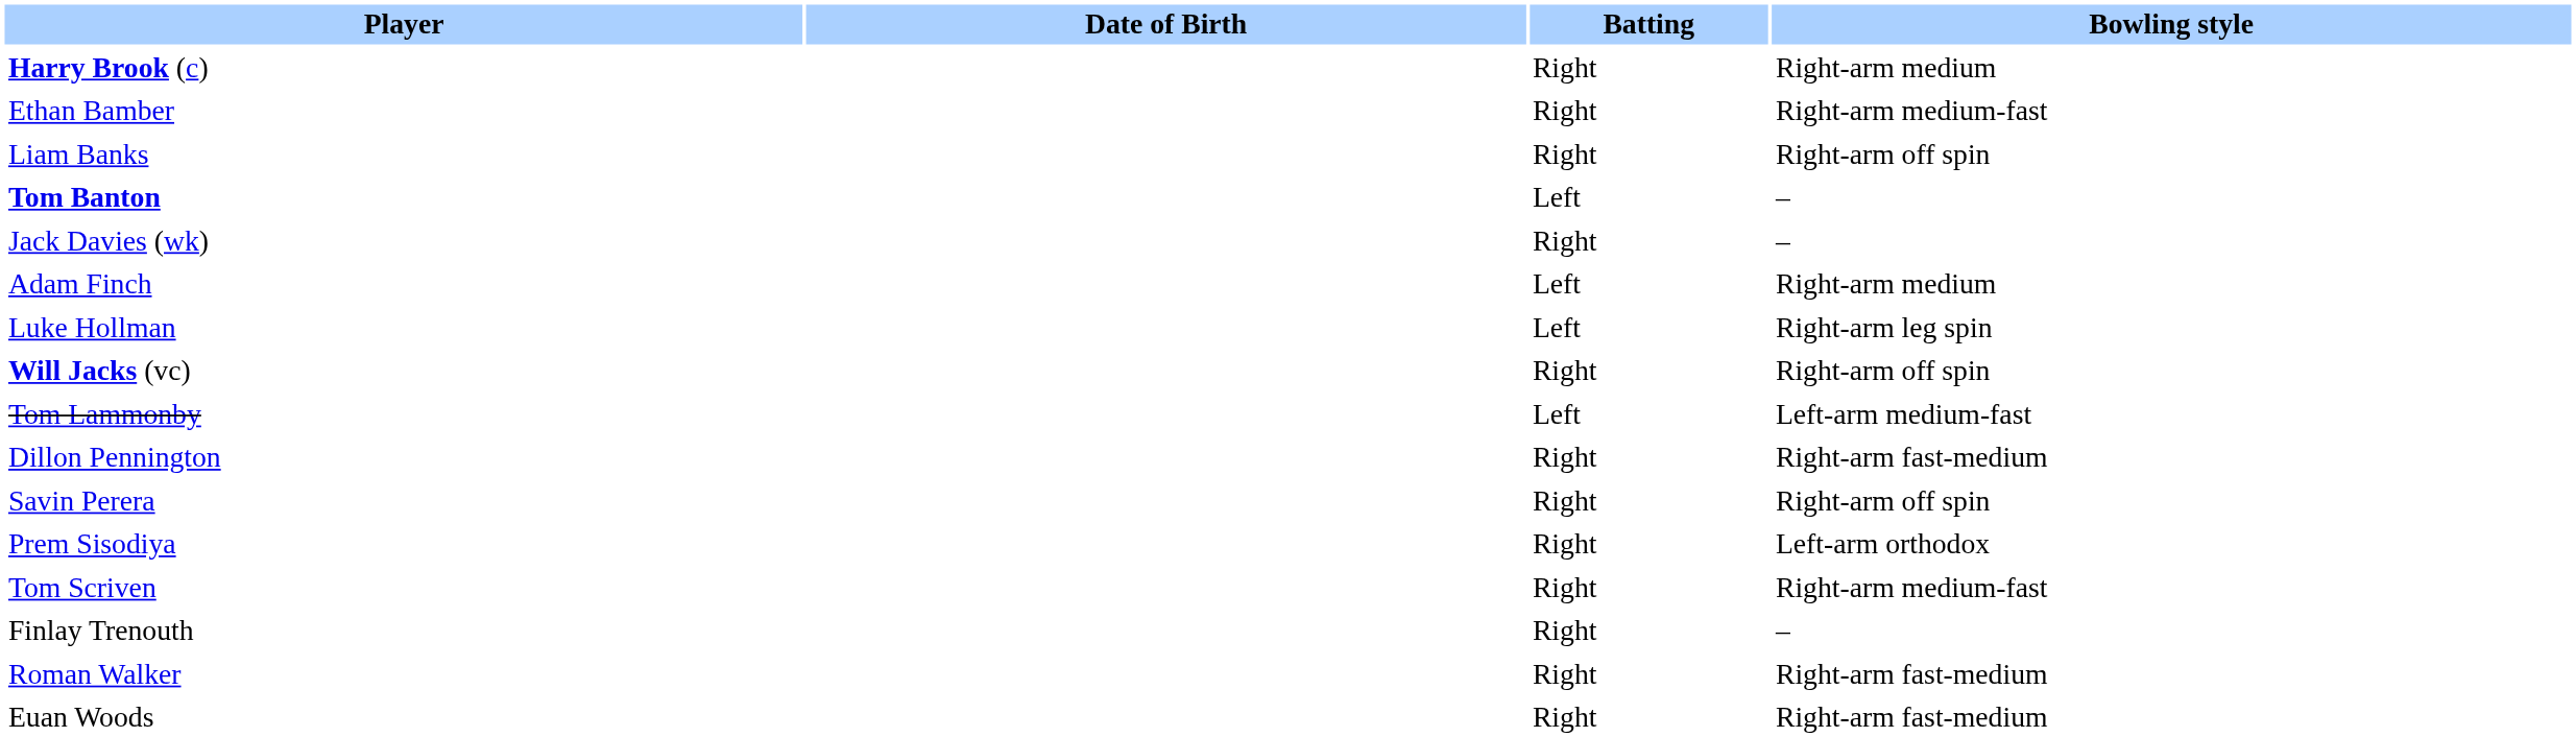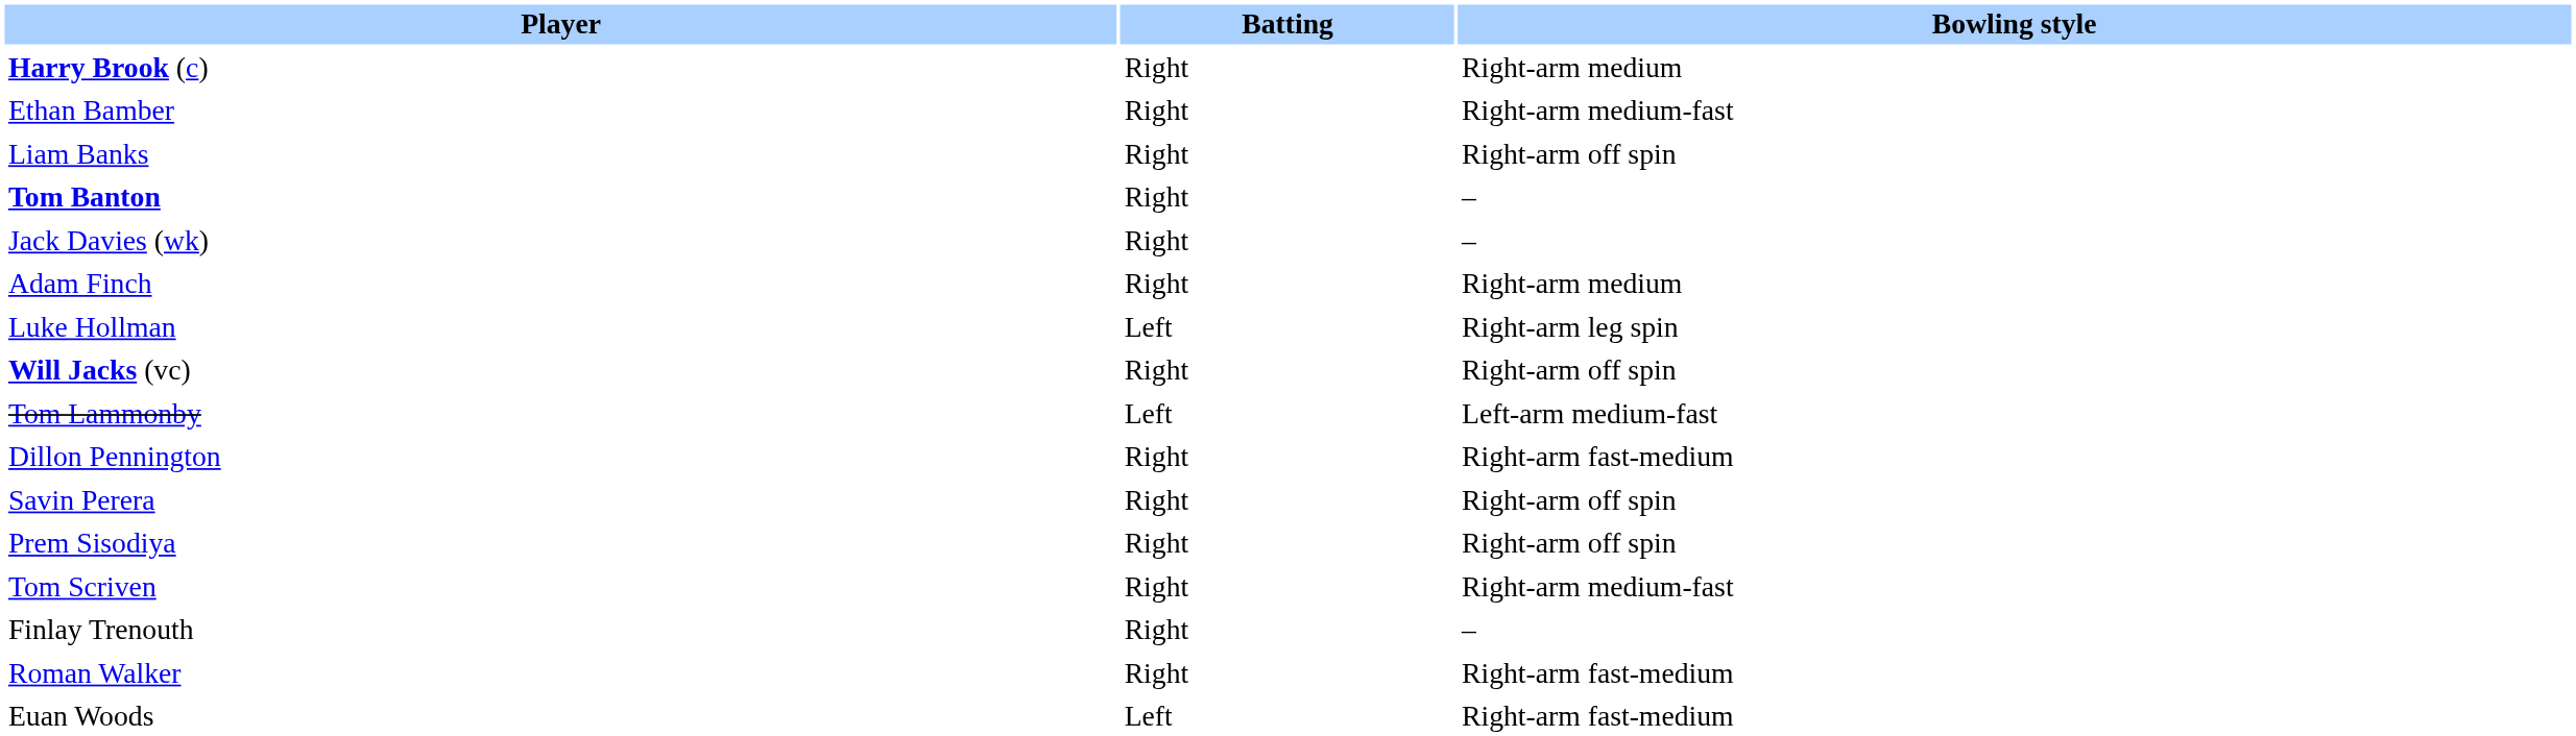- column: Date of Birth
Tom Banton | Batting: Left -> Right
Adam Finch | Batting: Left -> Right
Prem Sisodiya | Bowling style: Left-arm orthodox -> Right-arm off spin
Euan Woods | Batting: Right -> Left
